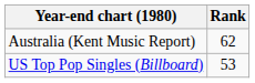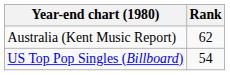US Top Pop Singles (Billboard) | Rank: 53 -> 54
